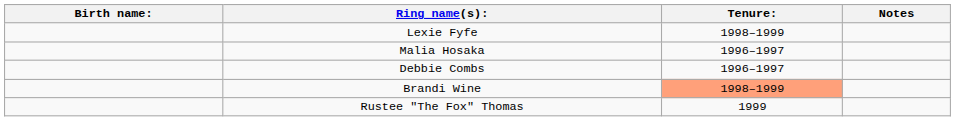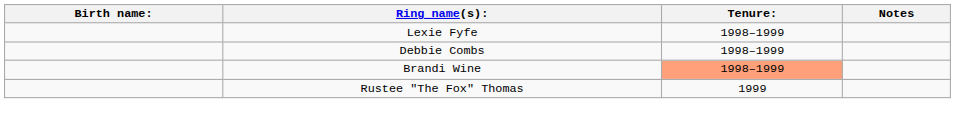- row: Malia Hosaka | 1996–1997
Debbie Combs | Tenure:: 1996–1997 -> 1998–1999
